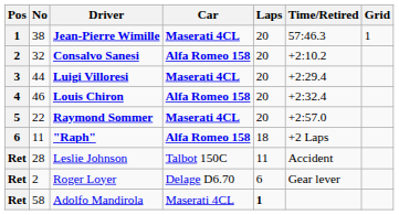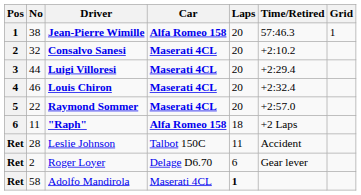Jean-Pierre Wimille | Car: Maserati 4CL -> Alfa Romeo 158
Consalvo Sanesi | Car: Alfa Romeo 158 -> Maserati 4CL
Louis Chiron | Car: Alfa Romeo 158 -> Maserati 4CL
